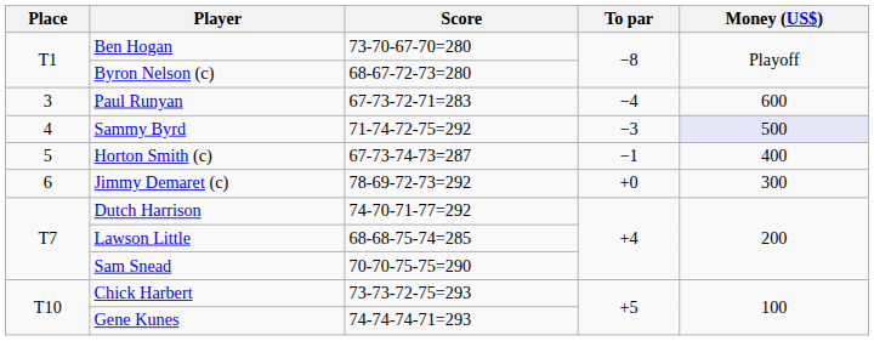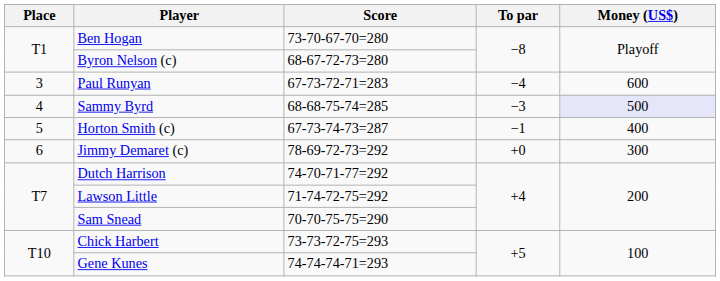Sammy Byrd | Score: 71-74-72-75=292 -> 68-68-75-74=285
Lawson Little | Score: 68-68-75-74=285 -> 71-74-72-75=292
